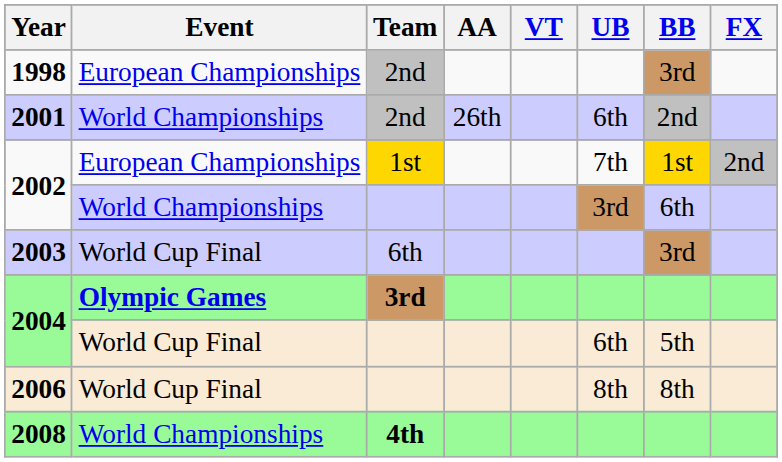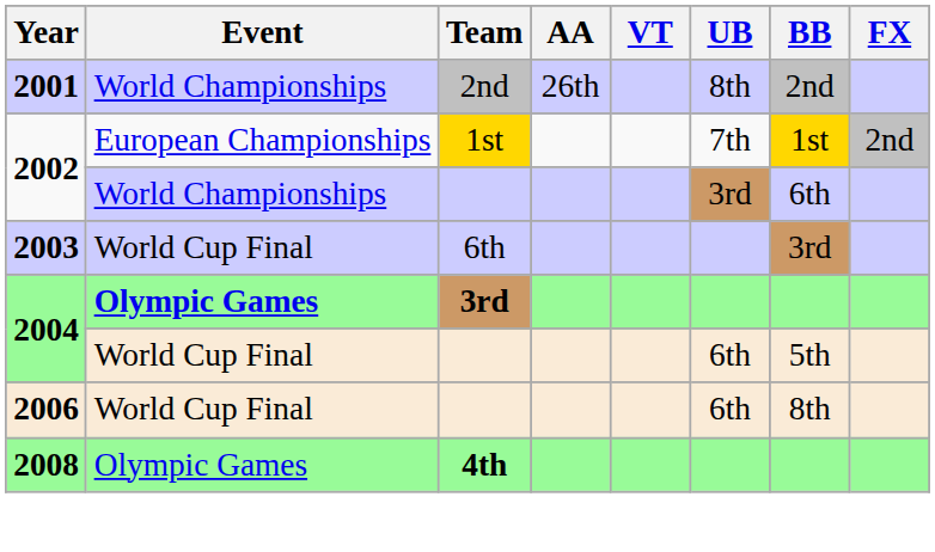- row: 1998 | European Championships | 2nd | 3rd
2001 | UB: 6th -> 8th
2006 | UB: 8th -> 6th
2008 | Event: World Championships -> Olympic Games
